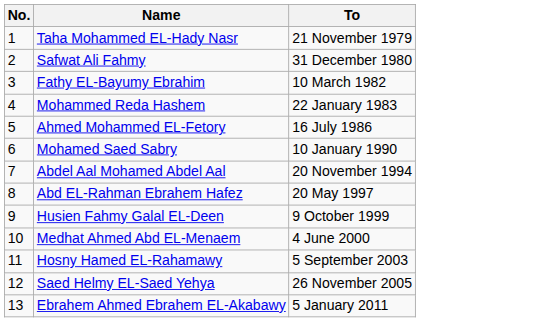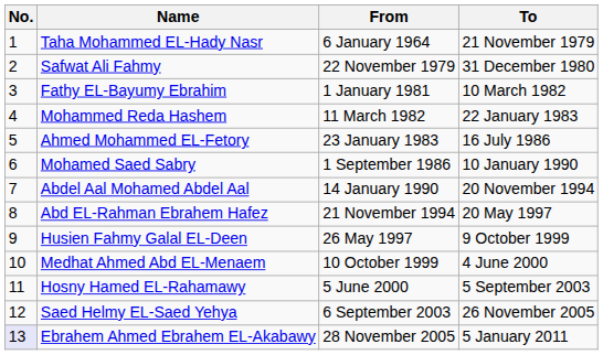+ column: From | 6 January 1964 | 22 November 1979 | 1 January 1981 | 11 March 1982 | 23 January 1983 | 1 September 1986 | 14 January 1990 | 21 November 1994 | 26 May 1997 | 10 October 1999 | 5 June 2000 | 6 September 2003 | 28 November 2005
Ebrahem Ahmed Ebrahem EL-Akabawy | No.: no background -> lavender background
